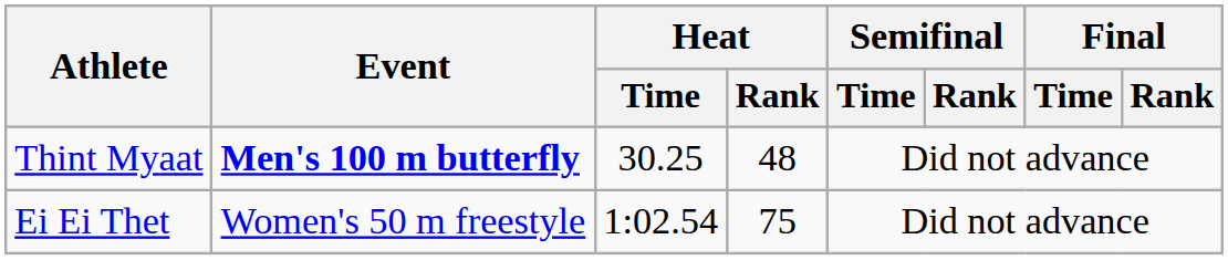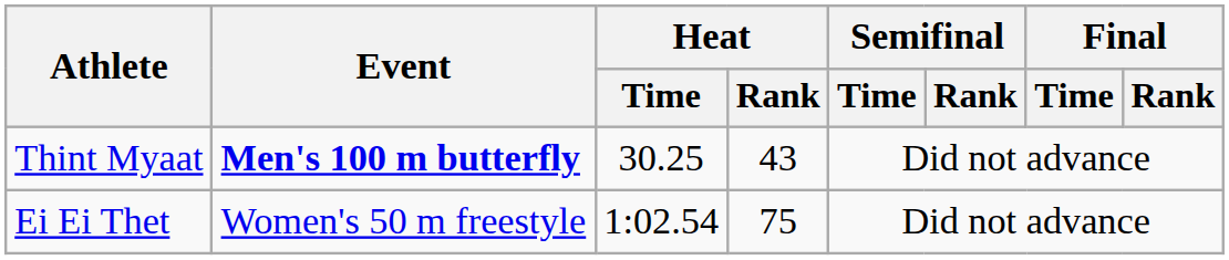Thint Myaat | Heat / Rank: 48 -> 43
